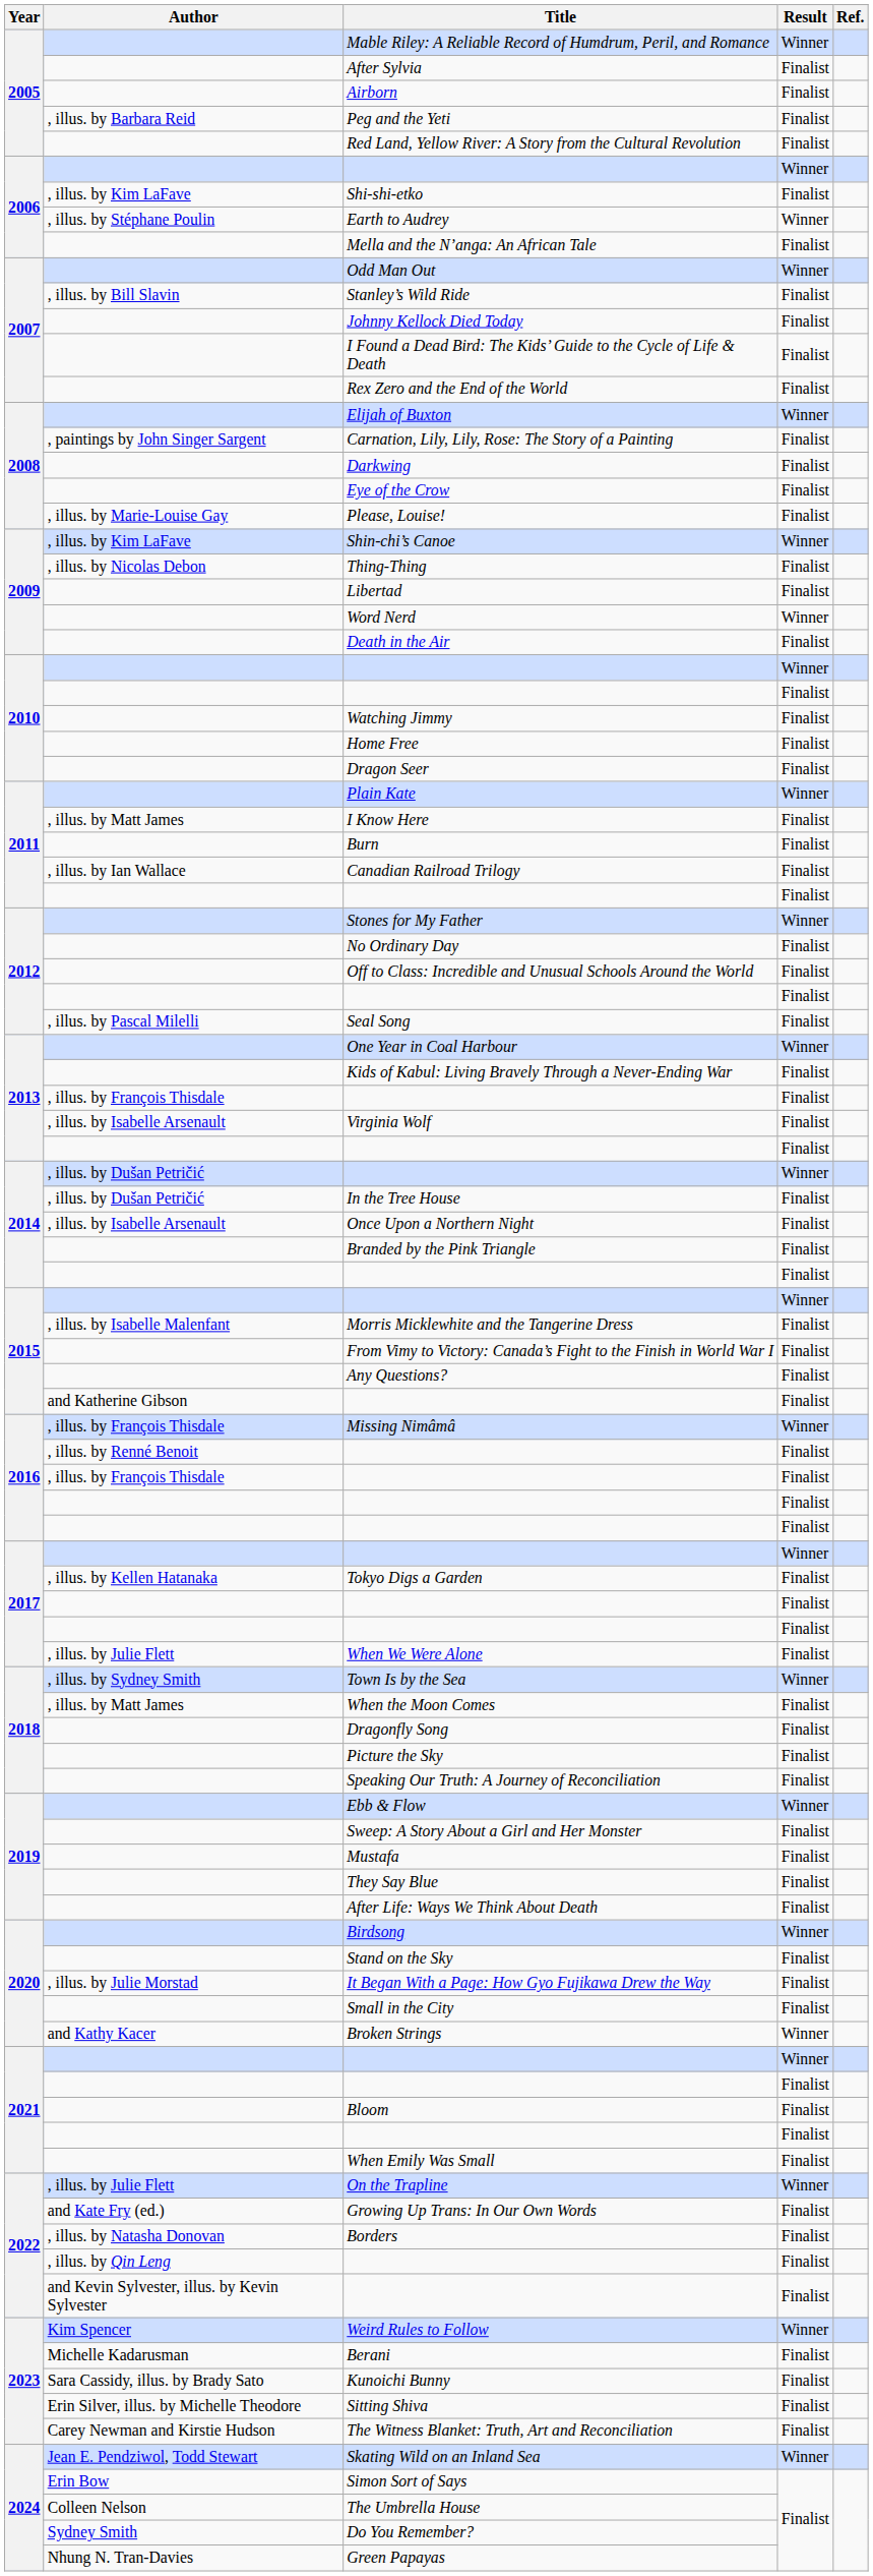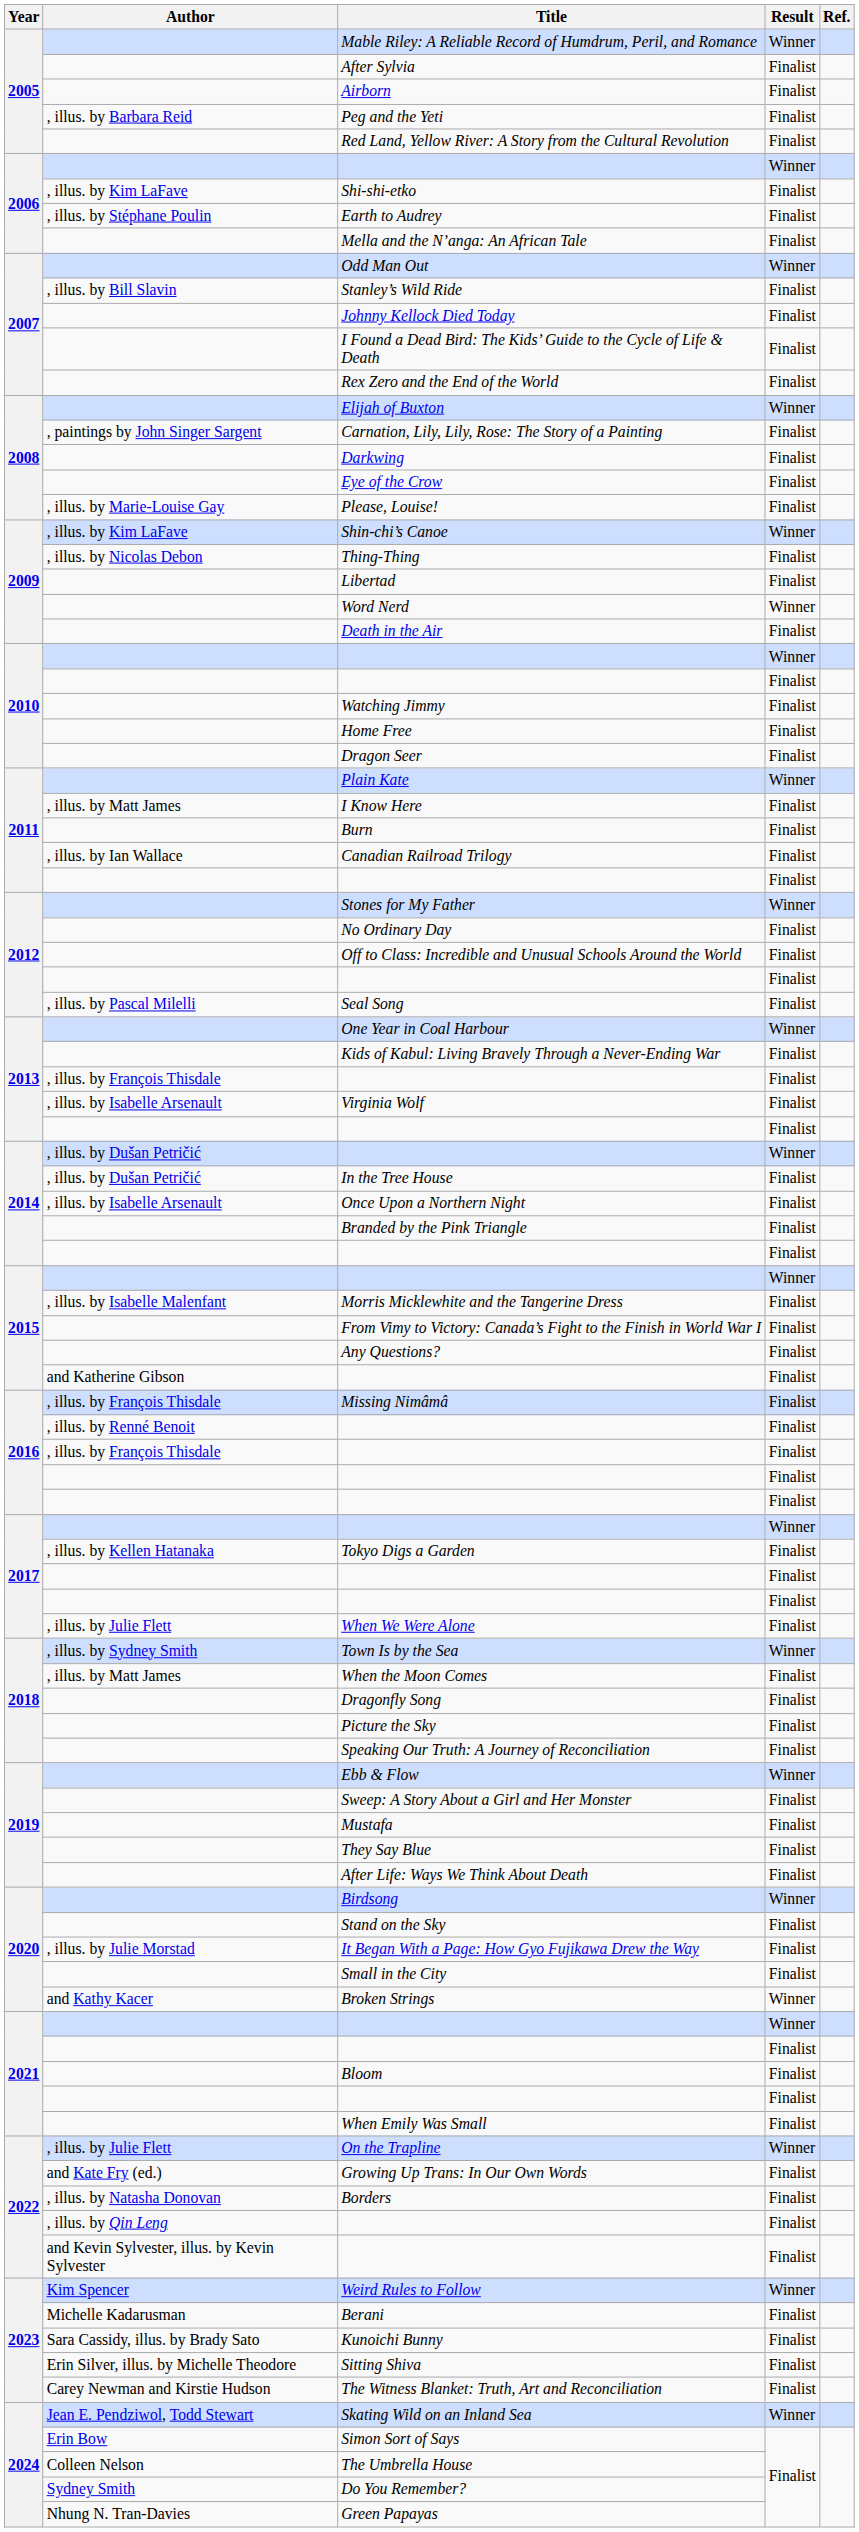Earth to Audrey | Result: Winner -> Finalist
Missing Nimâmâ | Result: Winner -> Finalist
